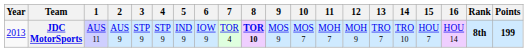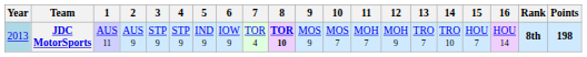JDC MotorSports | Year: no background -> lightblue background
JDC MotorSports | Points: 199 -> 198
